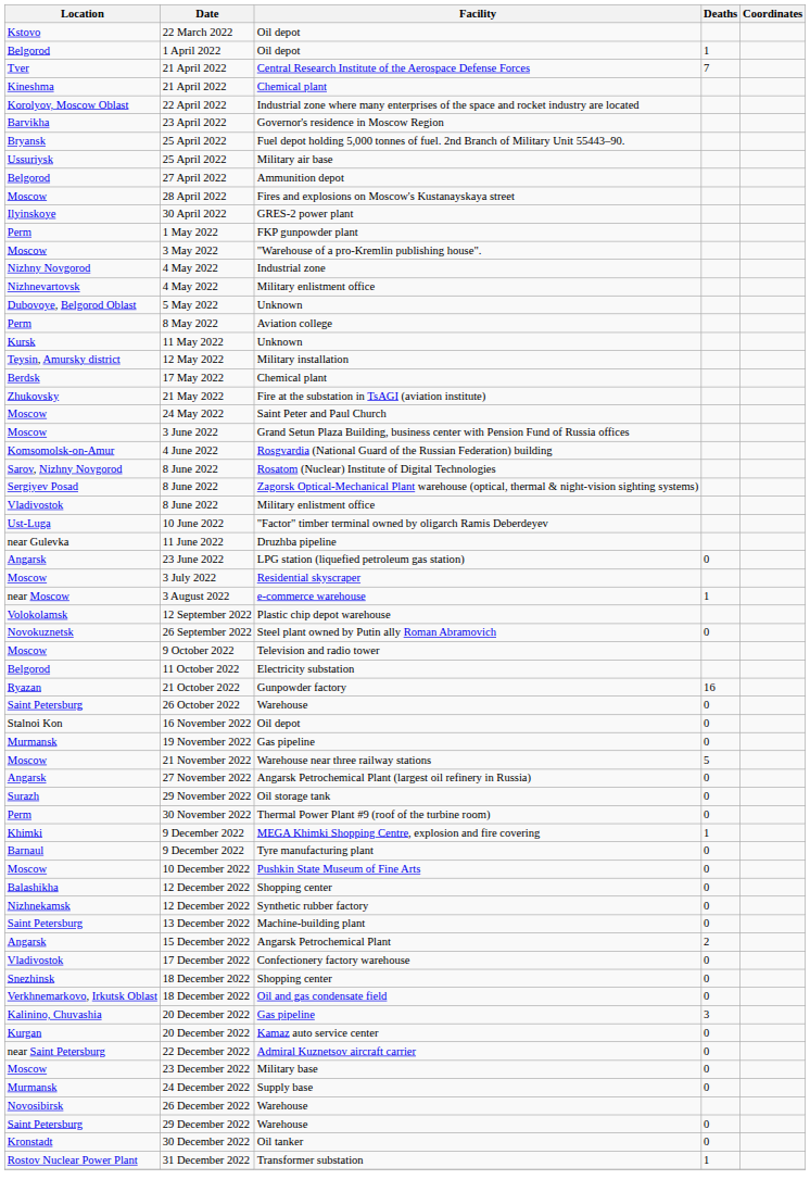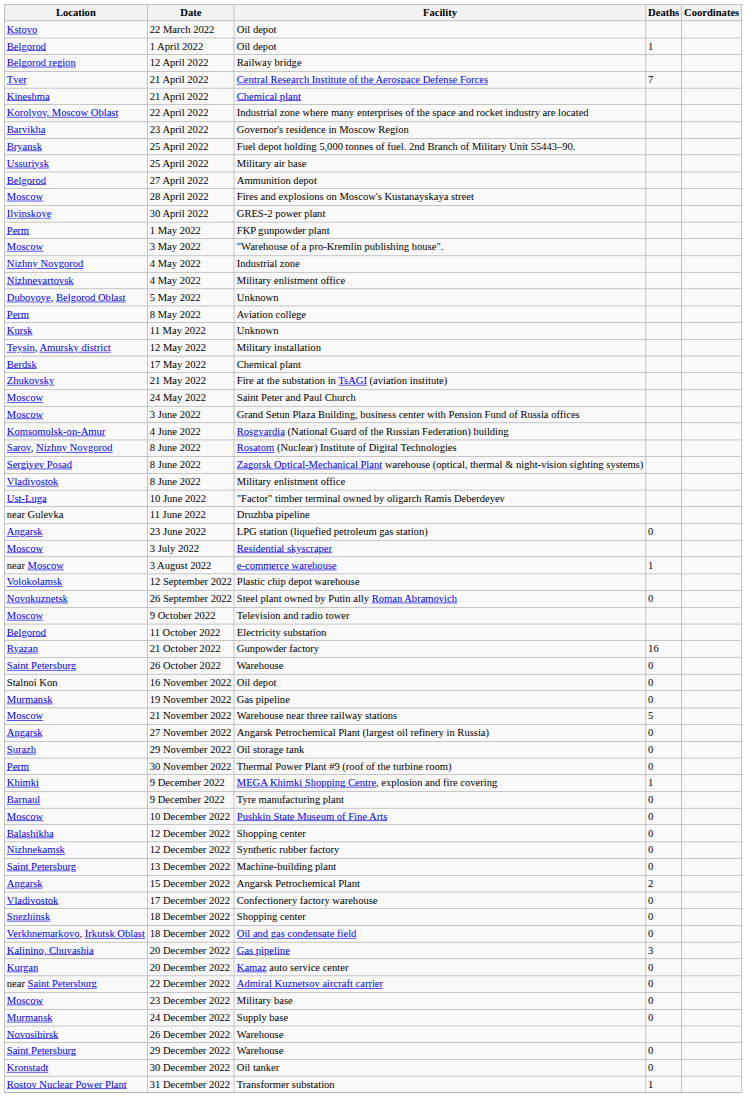+ row: Belgorod region | 12 April 2022 | Railway bridge
